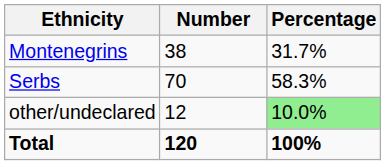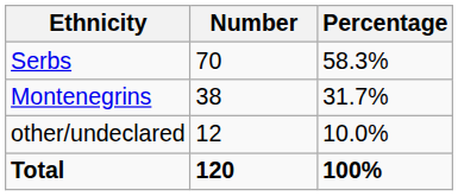rows swapped: Serbs <-> Montenegrins
other/undeclared | Percentage: lightgreen background -> no background
